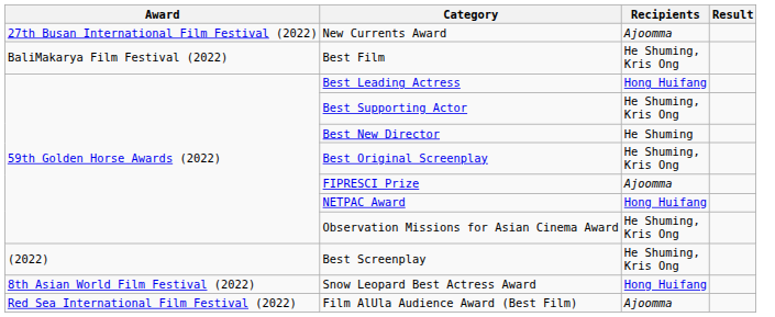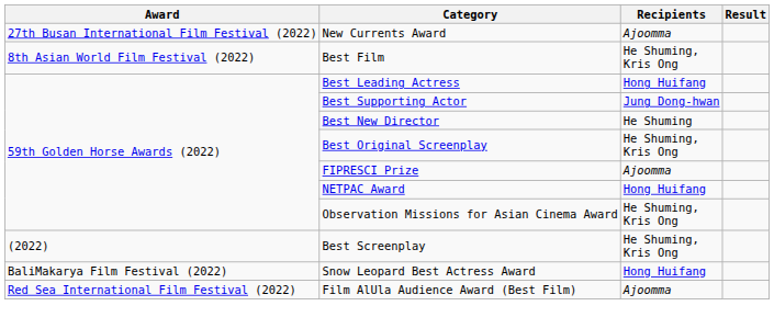Best Film | Award: BaliMakarya Film Festival (2022) -> 8th Asian World Film Festival (2022)
Best Supporting Actor | Recipients: He Shuming, Kris Ong -> Jung Dong-hwan
Snow Leopard Best Actress Award | Award: 8th Asian World Film Festival (2022) -> BaliMakarya Film Festival (2022)
